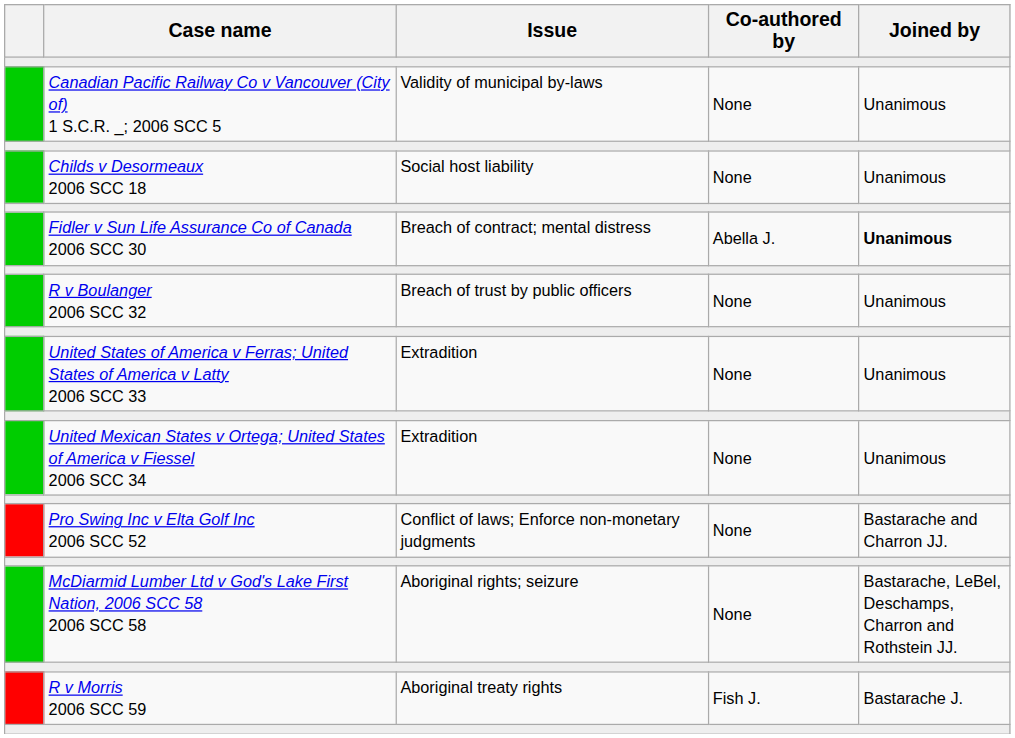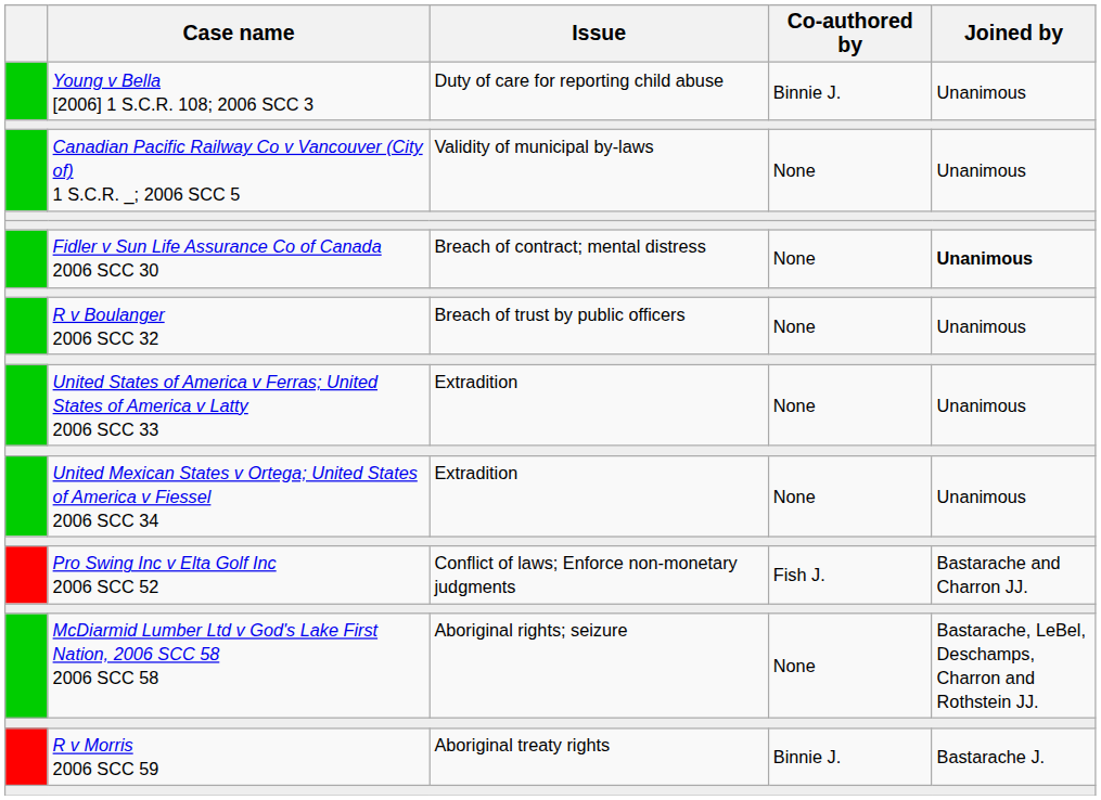+ row: Young v Bella [2006] 1 S.C.R. 108; 2006 SCC 3 | Duty of care for reporting child abuse | Binnie J. | Unanimous
- row: Childs v Desormeaux 2006 SCC 18 | Social host liability | None | Unanimous
Fidler v Sun Life Assurance Co of Canada 2006 SCC 30 | Co-authored by: Abella J. -> None
Pro Swing Inc v Elta Golf Inc 2006 SCC 52 | Co-authored by: None -> Fish J.
R v Morris 2006 SCC 59 | Co-authored by: Fish J. -> Binnie J.
